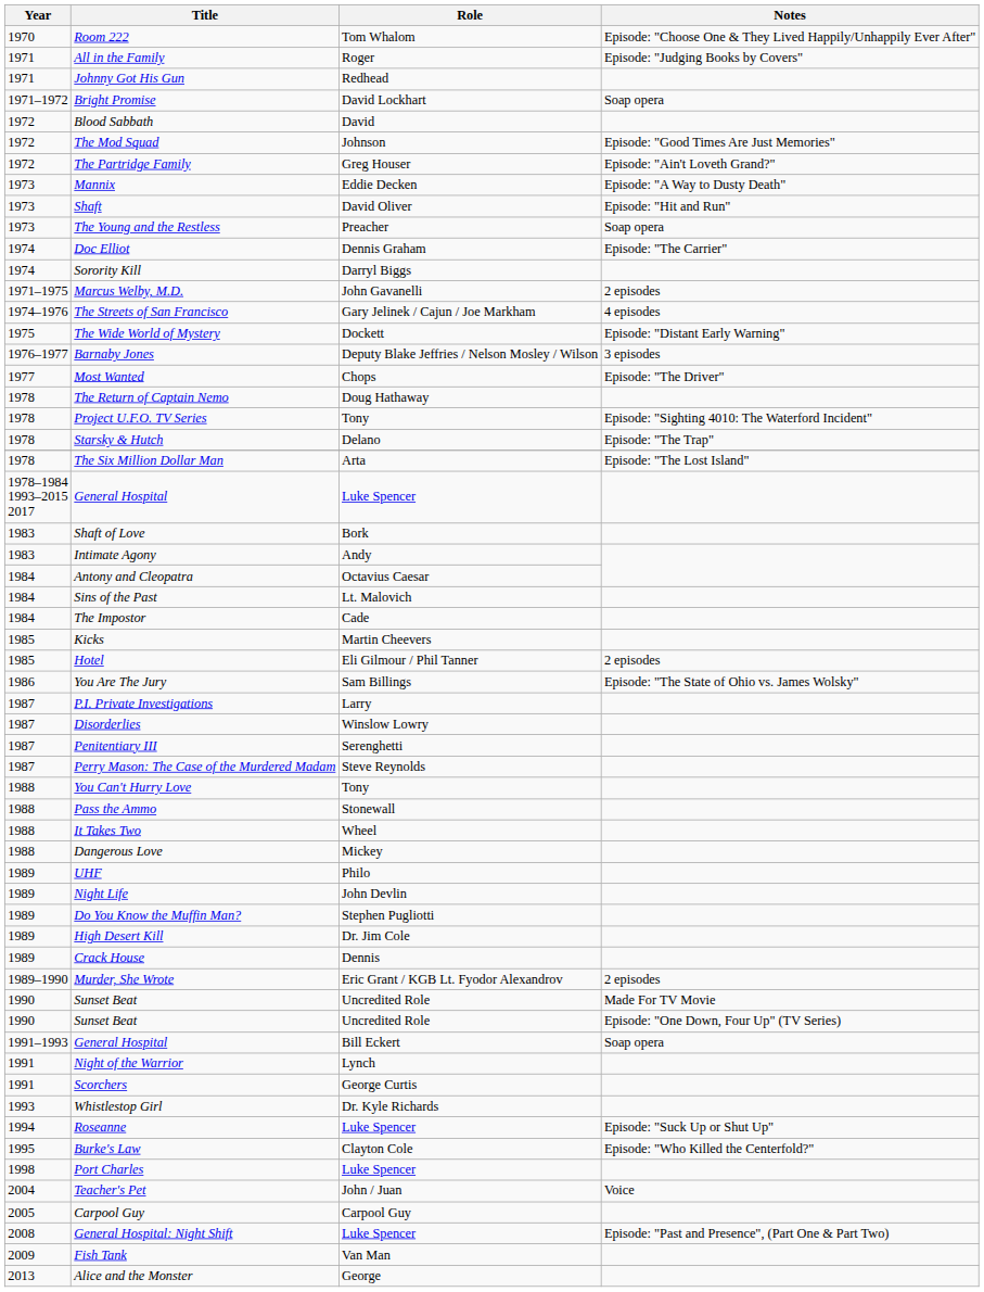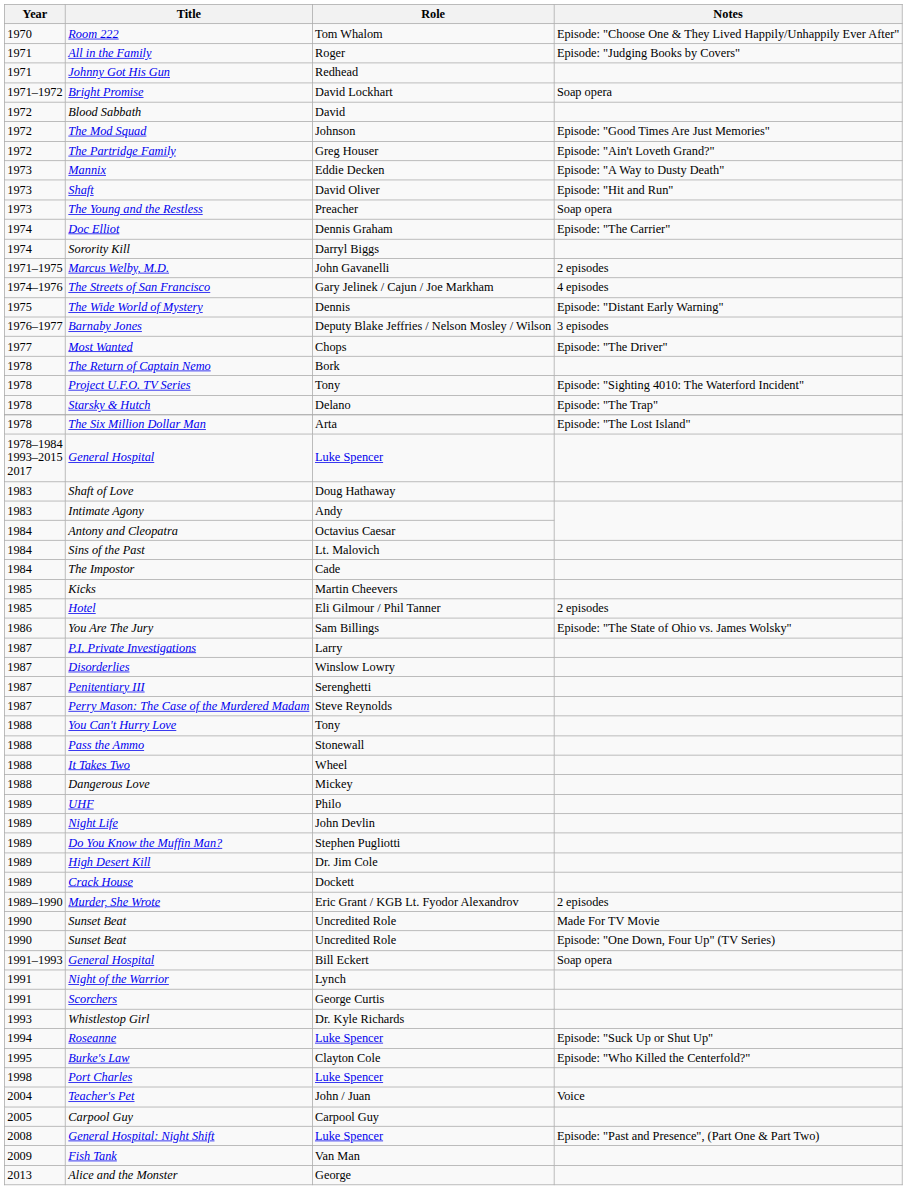The Wide World of Mystery | Role: Dockett -> Dennis
The Return of Captain Nemo | Role: Doug Hathaway -> Bork
Shaft of Love | Role: Bork -> Doug Hathaway
Crack House | Role: Dennis -> Dockett
